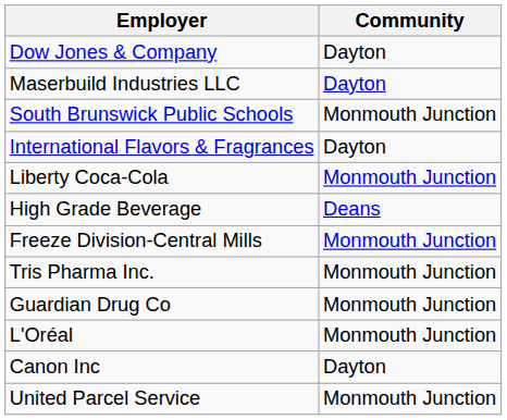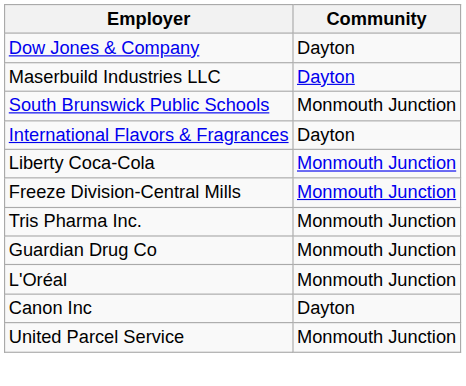- row: High Grade Beverage | Deans
